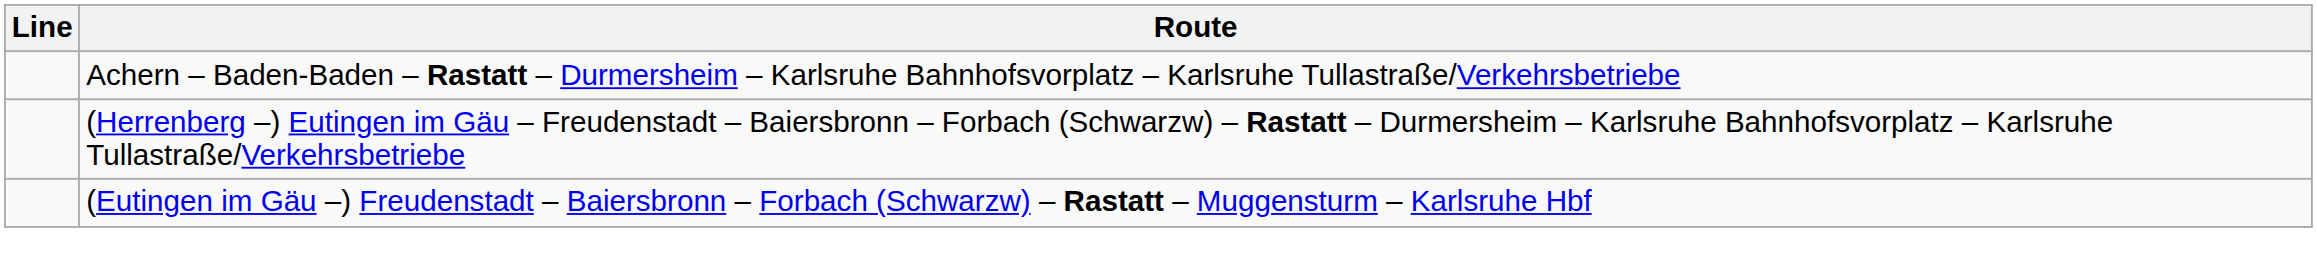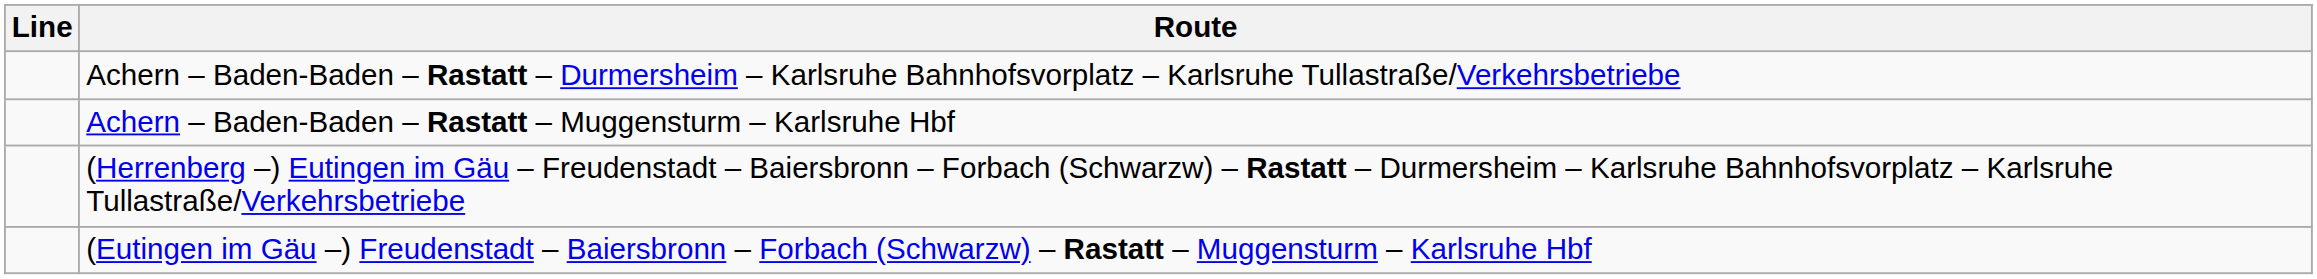+ row: Achern – Baden-Baden – Rastatt – Muggensturm – Karlsruhe Hbf
